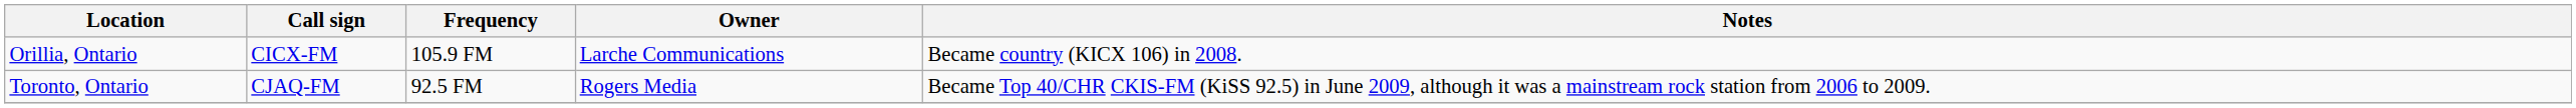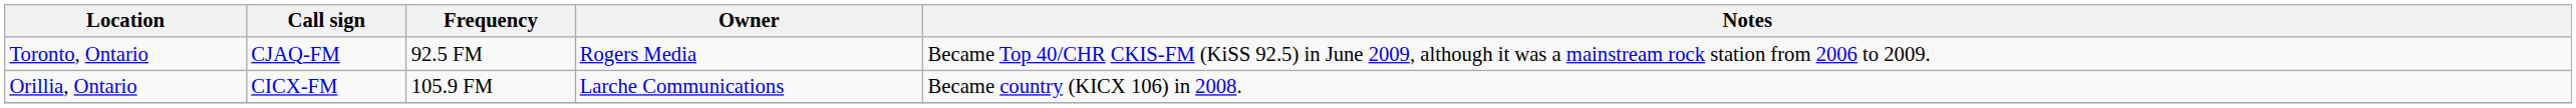rows swapped: Toronto, Ontario <-> Orillia, Ontario
